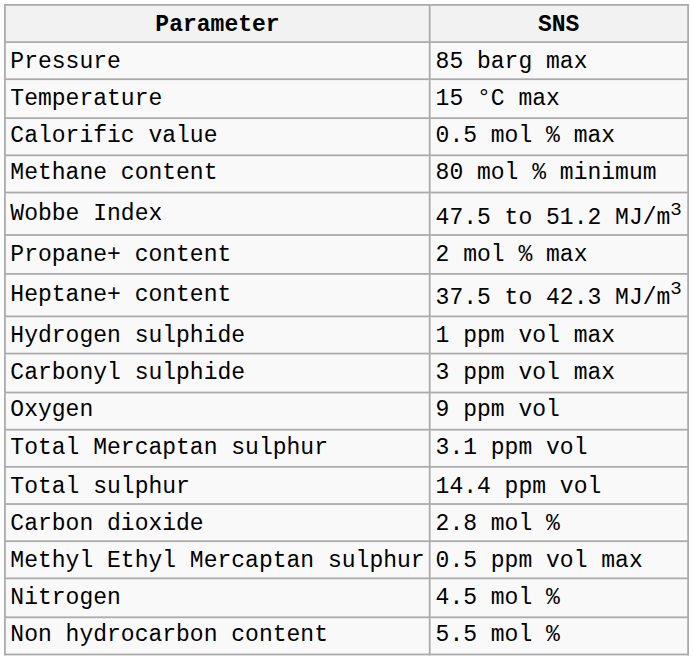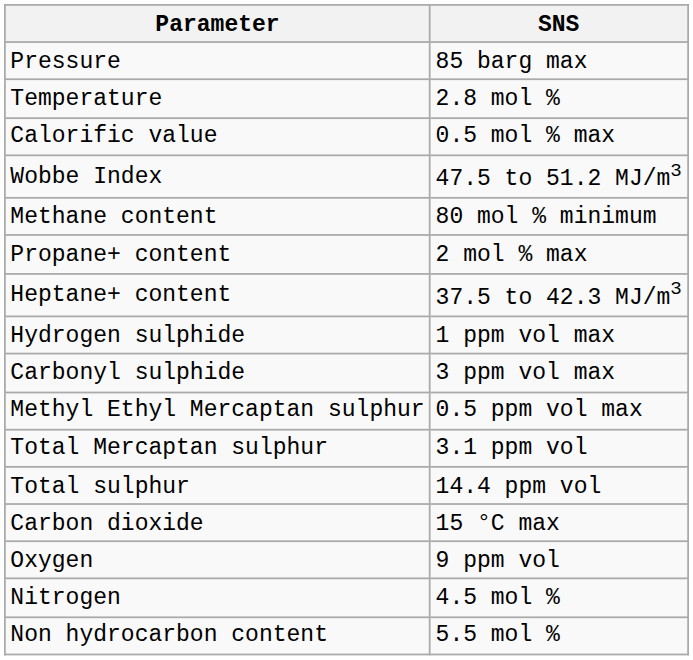Temperature | SNS: 15 °C max -> 2.8 mol %
rows swapped: Wobbe Index <-> Methane content
rows swapped: Methyl Ethyl Mercaptan sulphur <-> Oxygen
Carbon dioxide | SNS: 2.8 mol % -> 15 °C max
